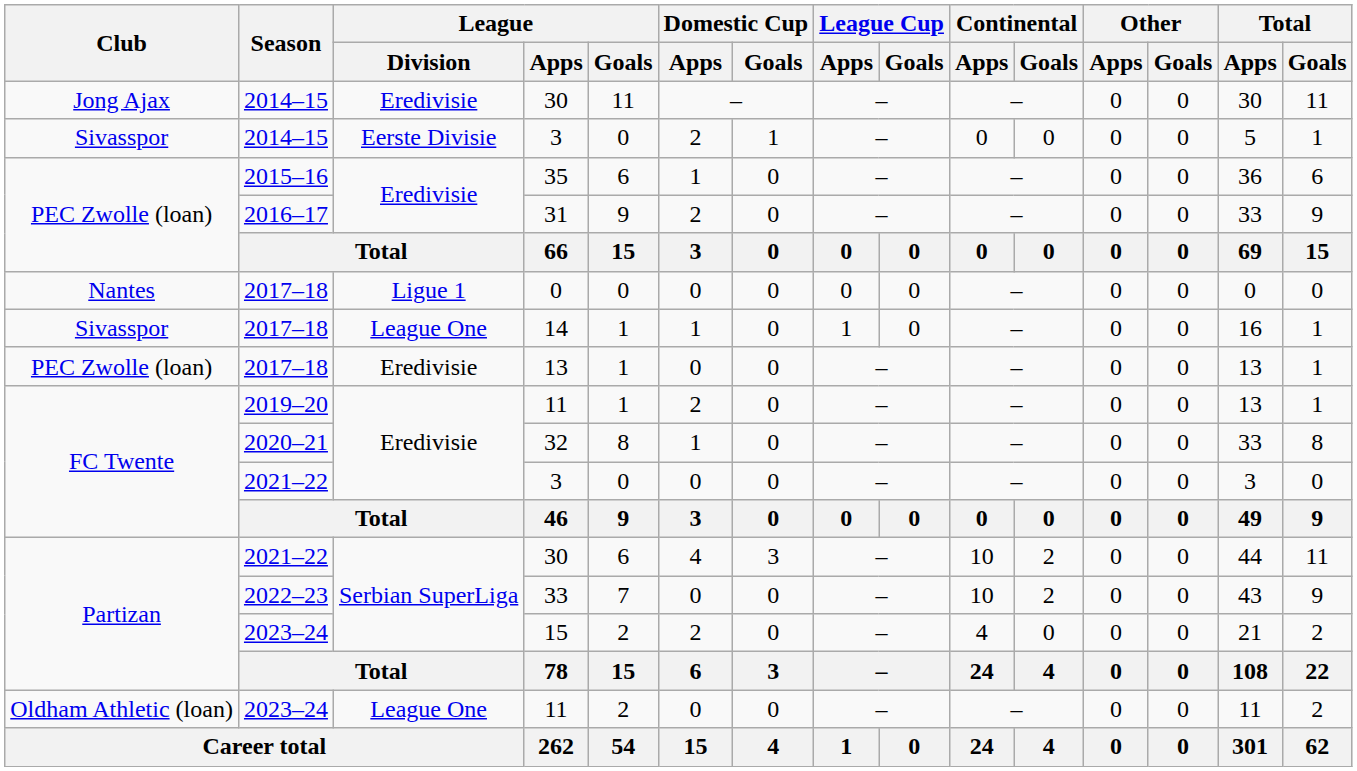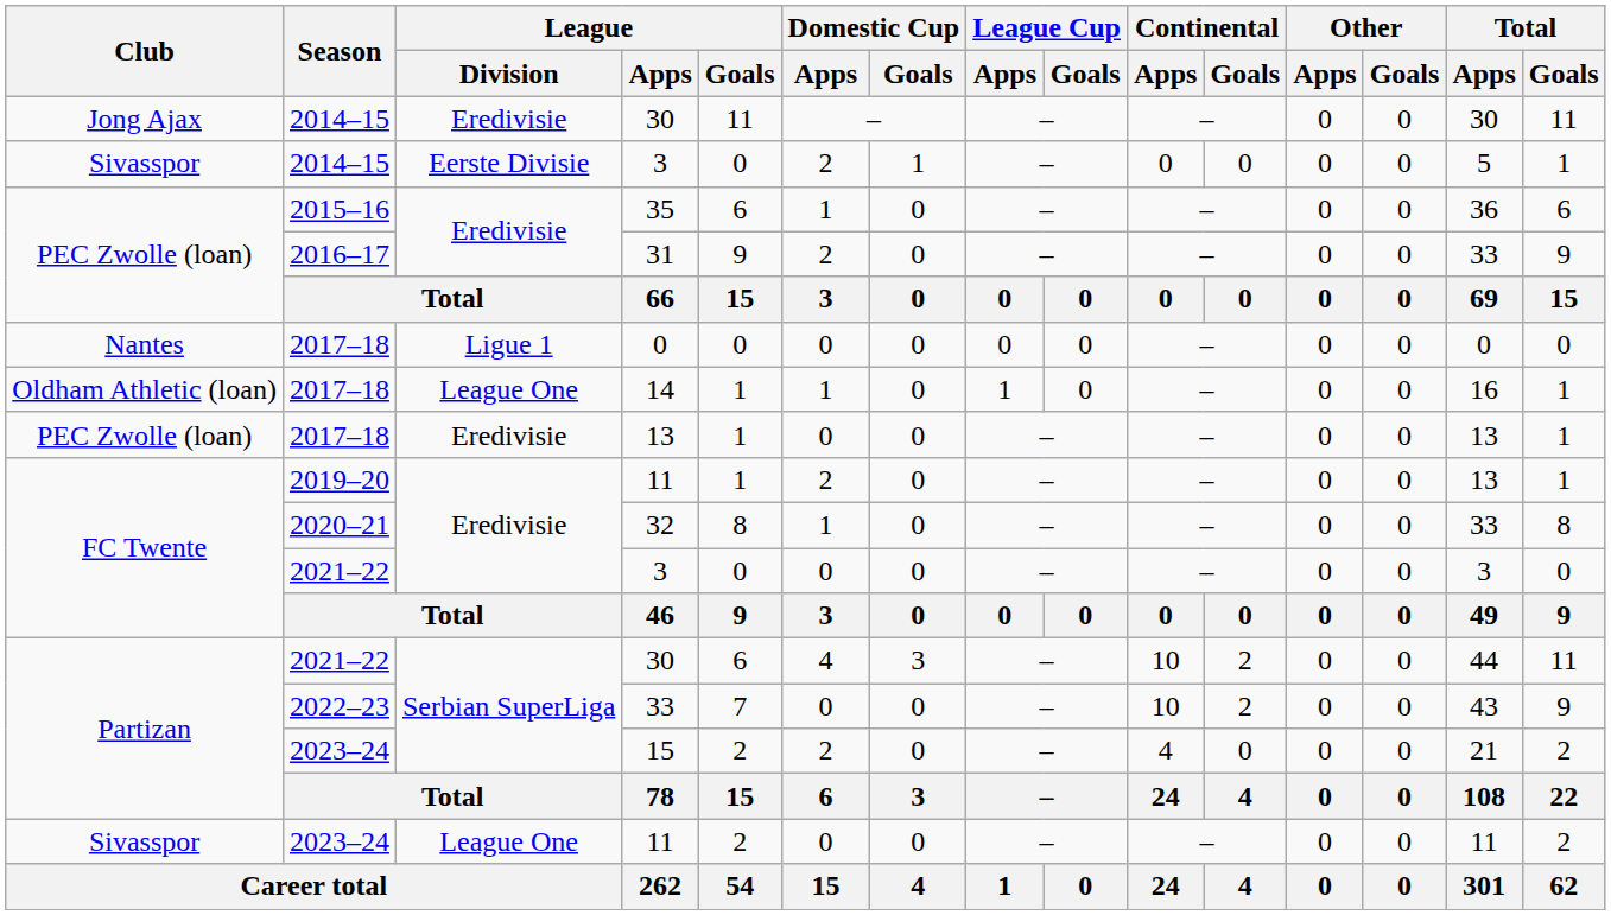14 | Club: Sivasspor -> Oldham Athletic (loan)
2023–24 / 11 | Club: Oldham Athletic (loan) -> Sivasspor
